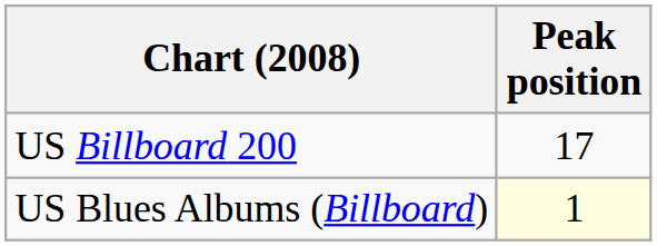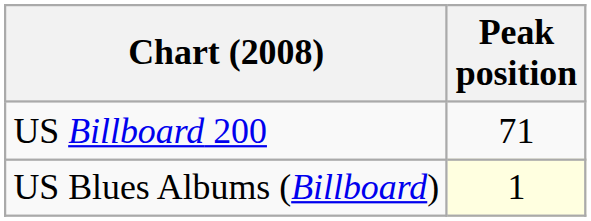US Billboard 200 | Peak position: 17 -> 71
